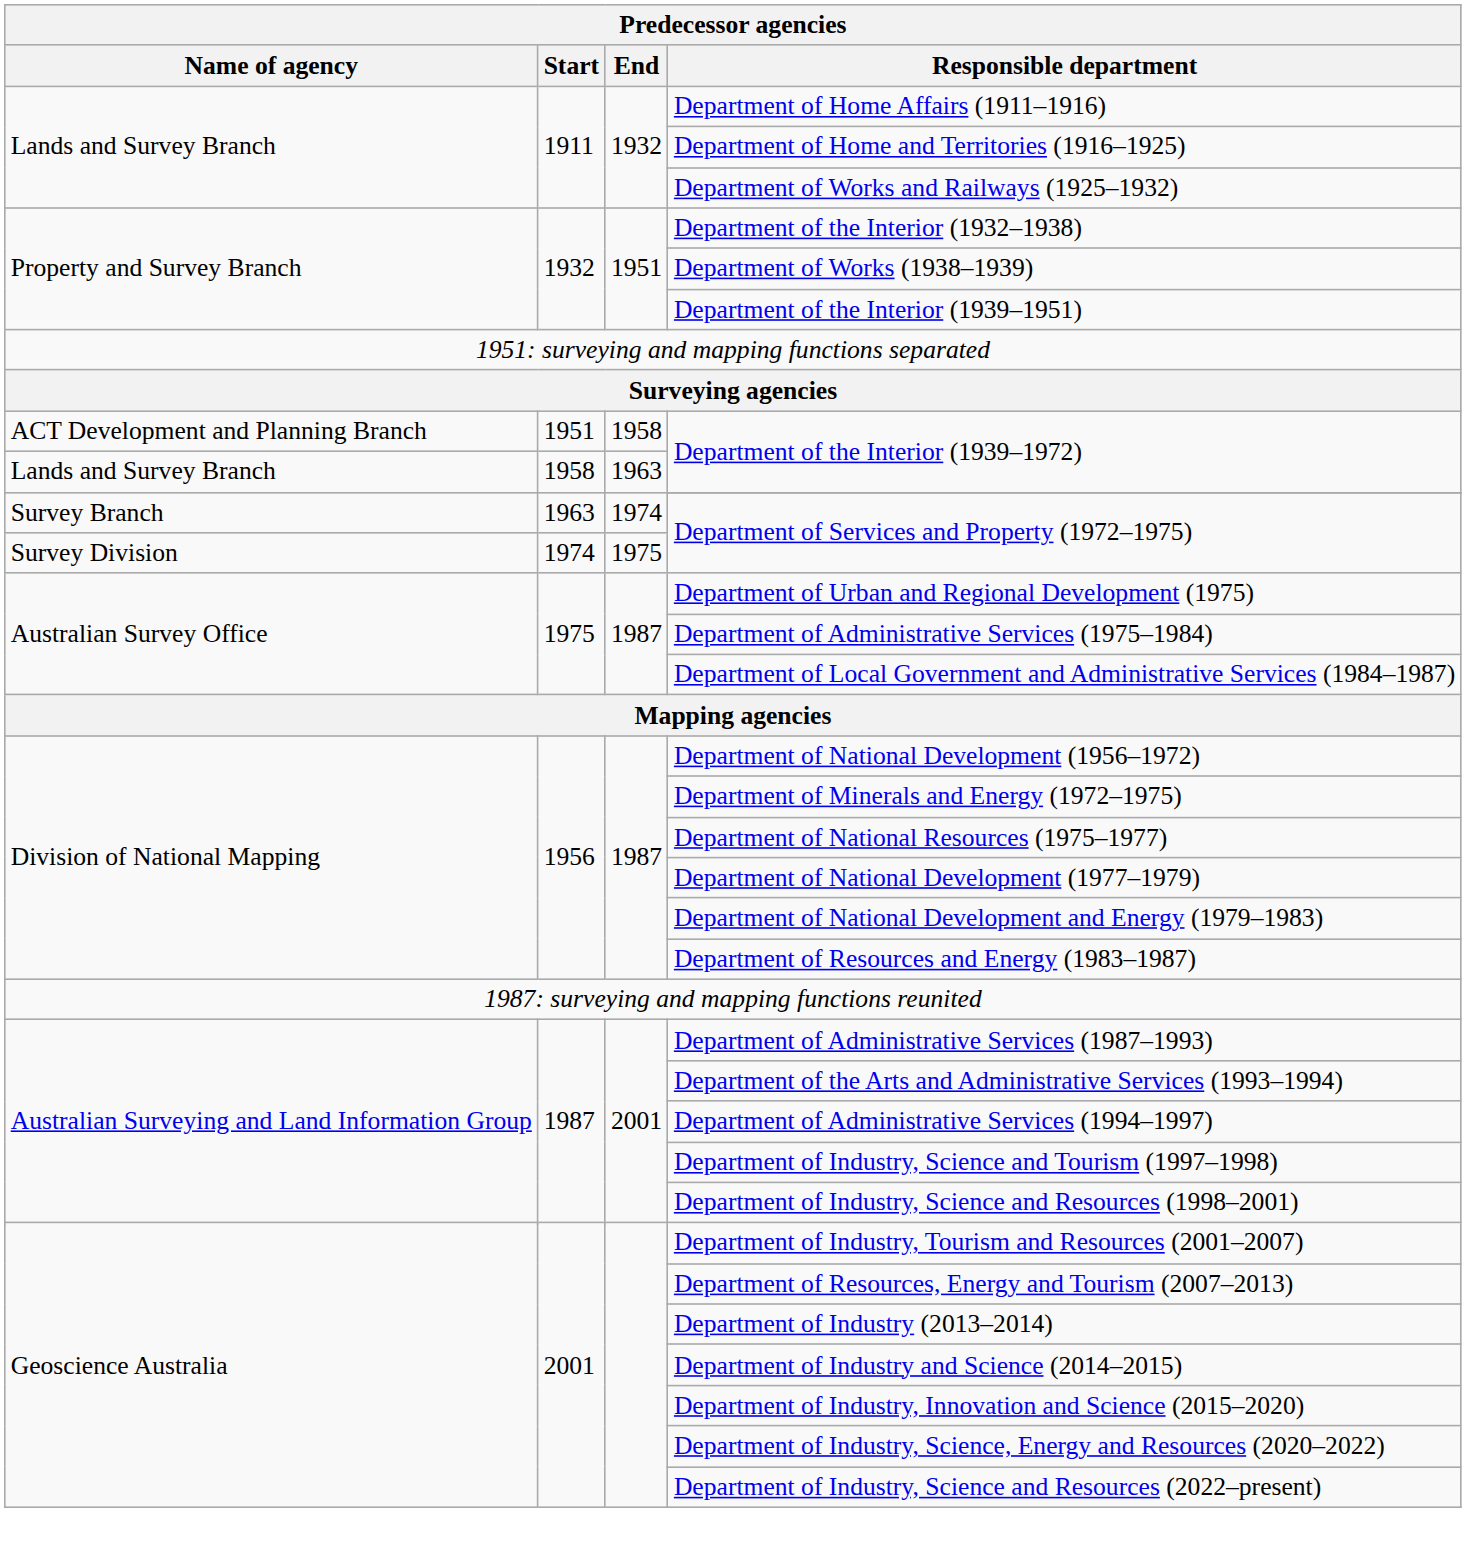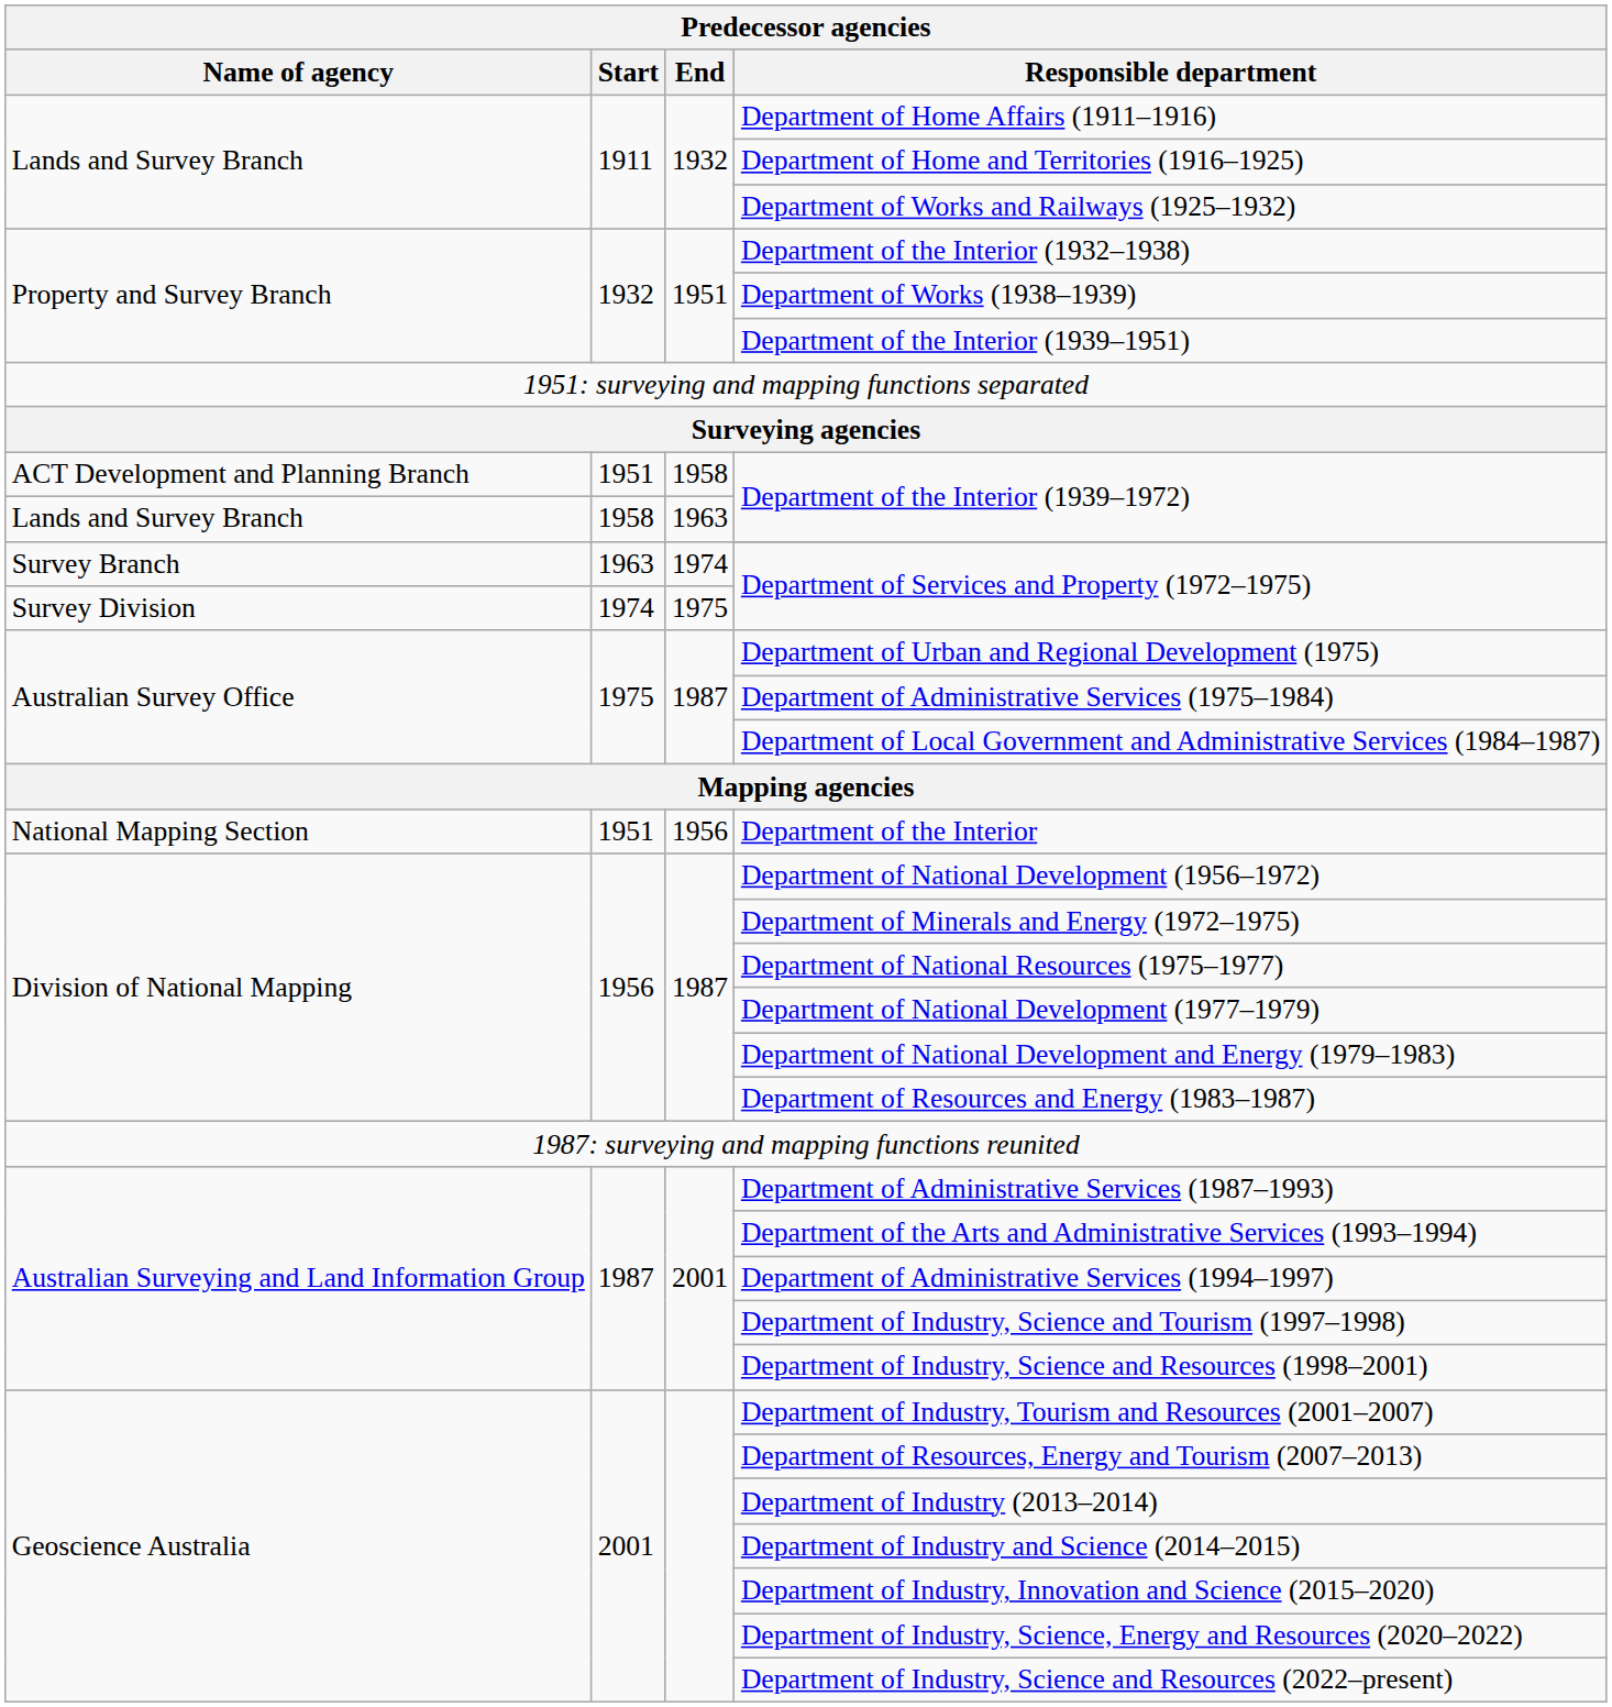+ row: National Mapping Section | 1951 | 1956 | Department of the Interior
